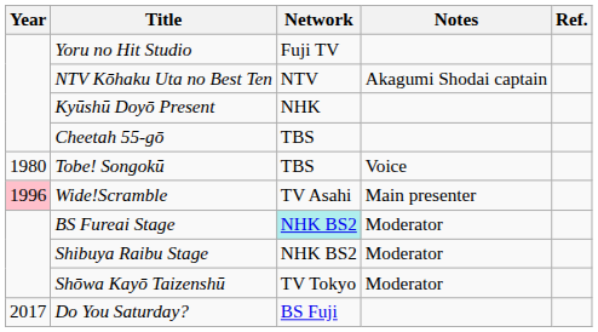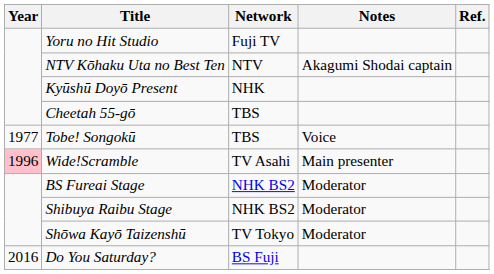Tobe! Songokū | Year: 1980 -> 1977
BS Fureai Stage | Network: paleturquoise background -> no background
Do You Saturday? | Year: 2017 -> 2016
